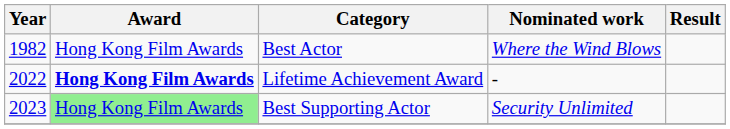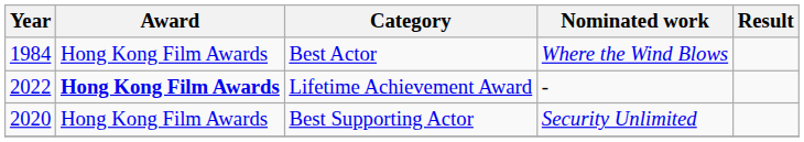Best Actor | Year: 1982 -> 1984
Best Supporting Actor | Year: 2023 -> 2020
Best Supporting Actor | Award: lightgreen background -> no background
